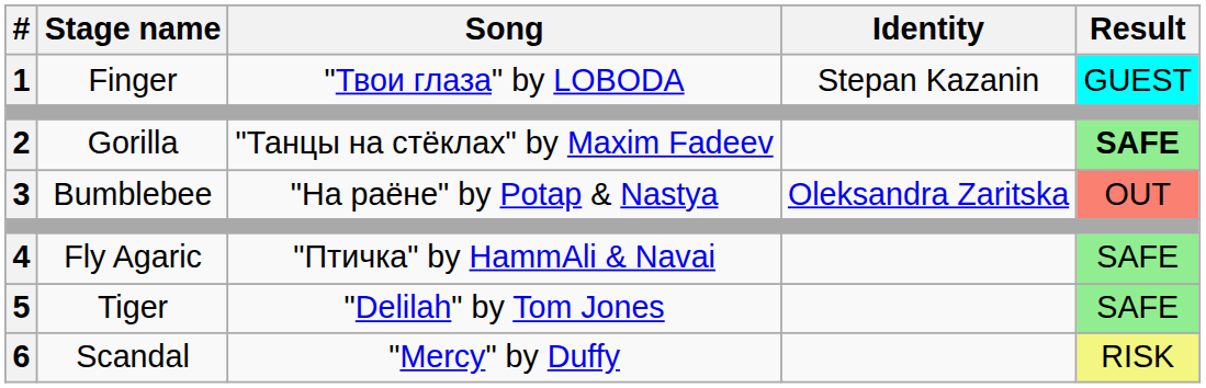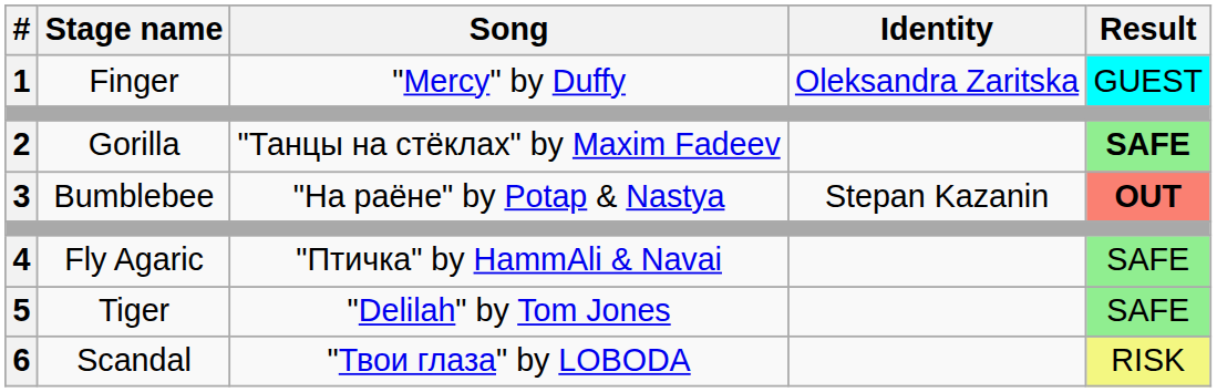1 | Song: "Твои глаза" by LOBODA -> "Mercy" by Duffy
1 | Identity: Stepan Kazanin -> Oleksandra Zaritska
3 | Identity: Oleksandra Zaritska -> Stepan Kazanin
3 | Result: normal -> bold
6 | Song: "Mercy" by Duffy -> "Твои глаза" by LOBODA
